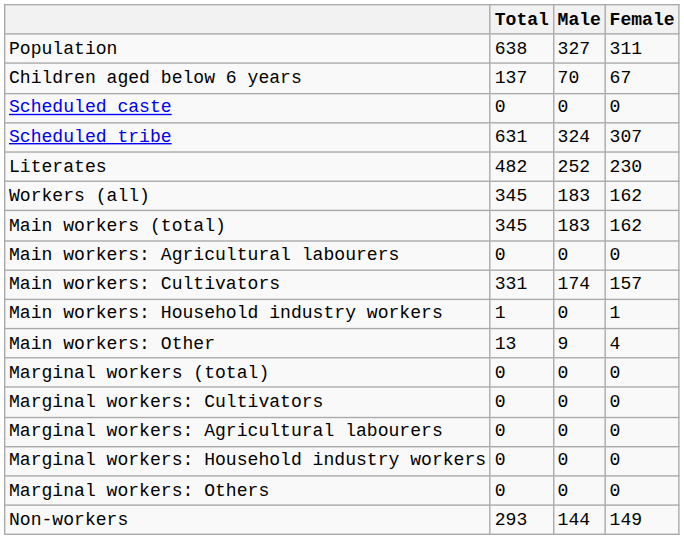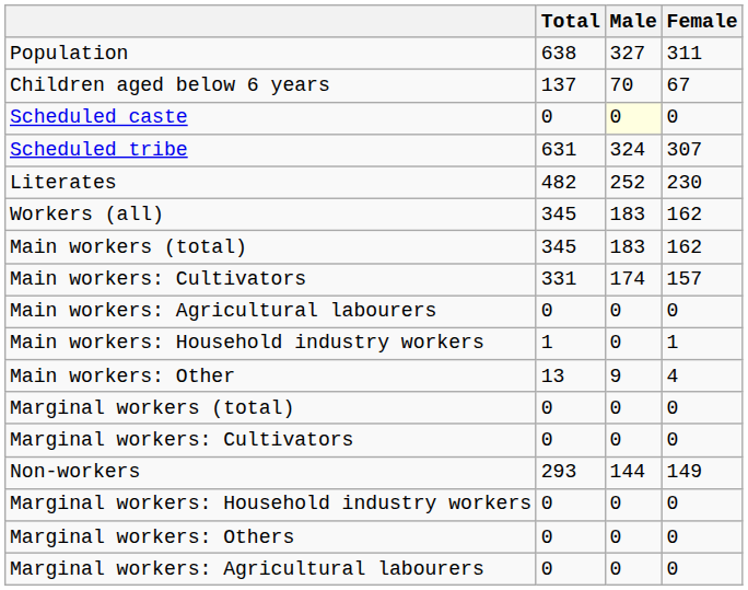Scheduled caste | Male: no background -> lightyellow background
rows swapped: Main workers: Cultivators <-> Main workers: Agricultural labourers
rows swapped: Marginal workers: Agricultural labourers <-> Non-workers
